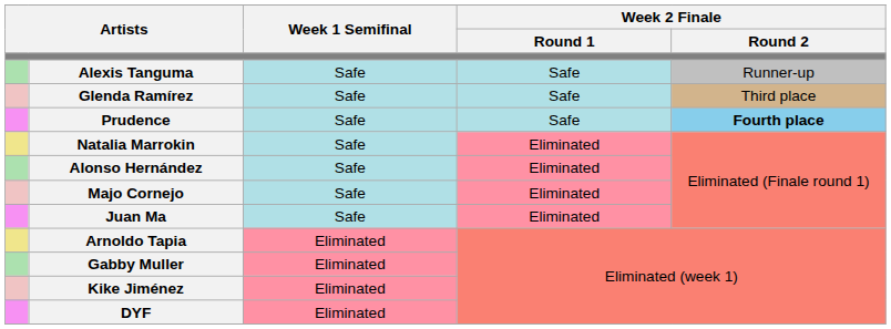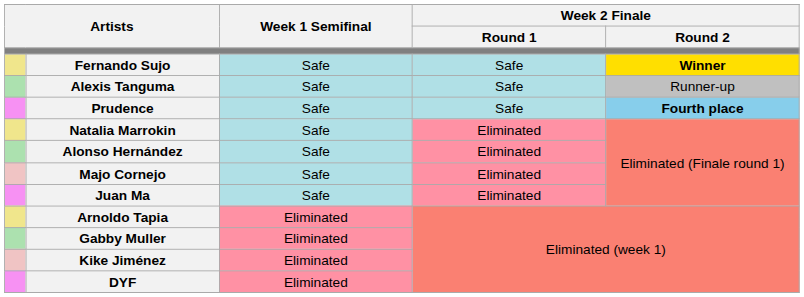+ row: Fernando Sujo | Safe | Safe | Winner
- row: Glenda Ramírez | Safe | Safe | Third place
